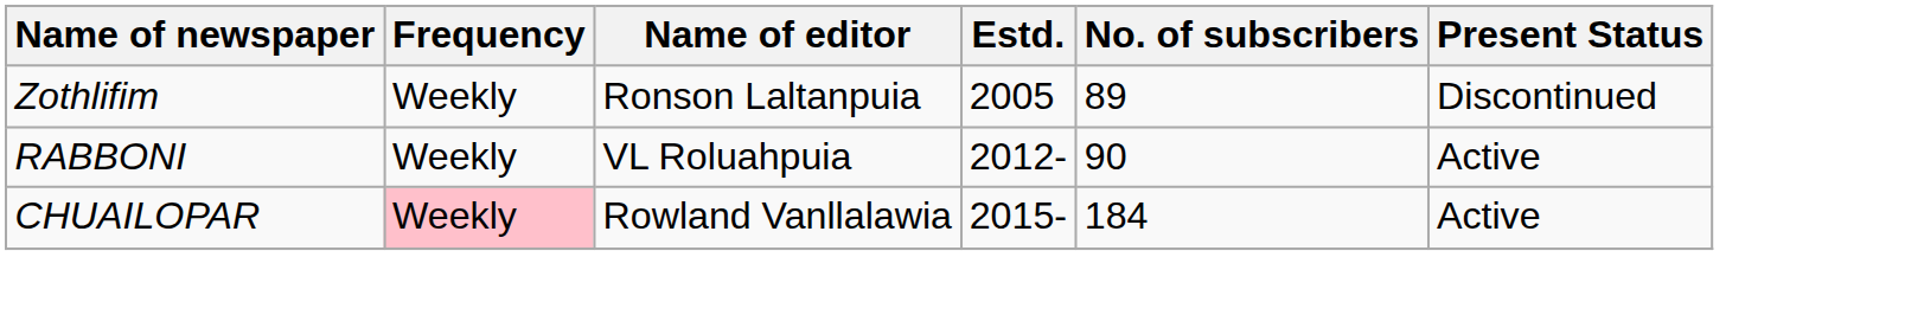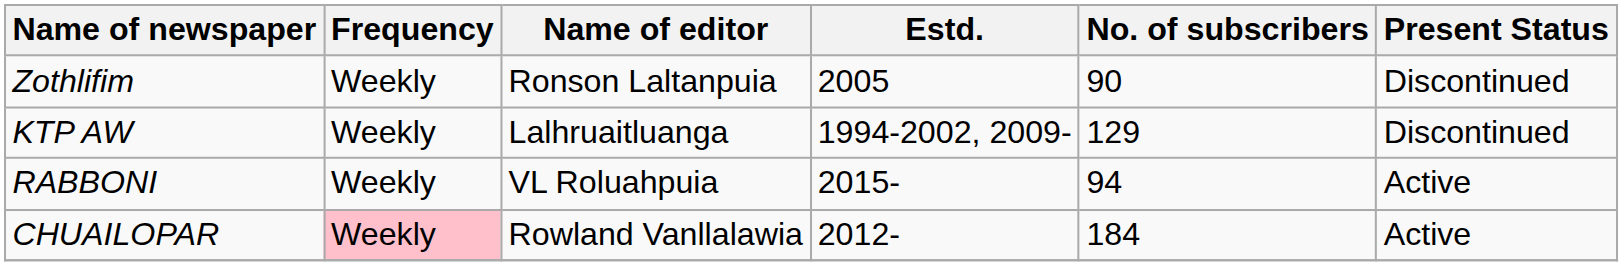Zothlifim | No. of subscribers: 89 -> 90
+ row: KTP AW | Weekly | Lalhruaitluanga | 1994-2002, 2009- | 129 | Discontinued
RABBONI | Estd.: 2012- -> 2015-
RABBONI | No. of subscribers: 90 -> 94
CHUAILOPAR | Estd.: 2015- -> 2012-
